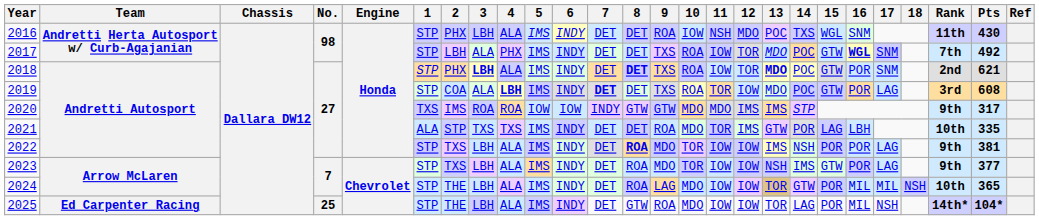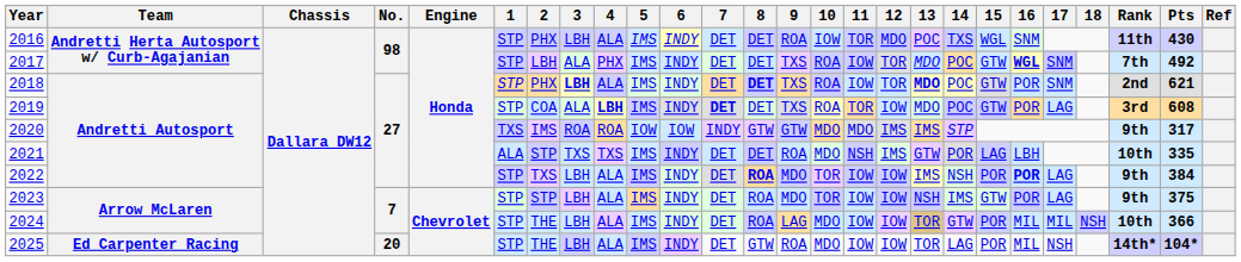2016 | 11: NSH -> TOR
2021 | 11: TOR -> NSH
2022 | 16: normal -> bold
2022 | Pts: 381 -> 384
2023 | 2: TXS -> STP
2023 | Pts: 377 -> 375
2024 | Pts: 365 -> 366
2025 | No.: 25 -> 20
